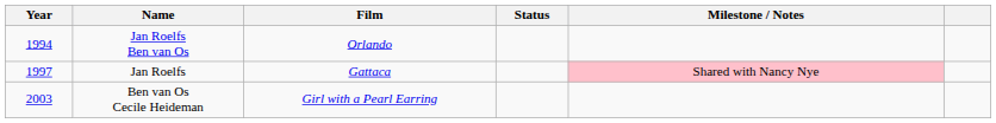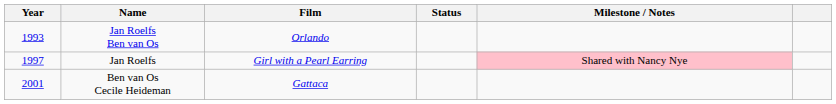Jan Roelfs Ben van Os | Year: 1994 -> 1993
Jan Roelfs | Film: Gattaca -> Girl with a Pearl Earring
Ben van Os Cecile Heideman | Year: 2003 -> 2001
Ben van Os Cecile Heideman | Film: Girl with a Pearl Earring -> Gattaca
